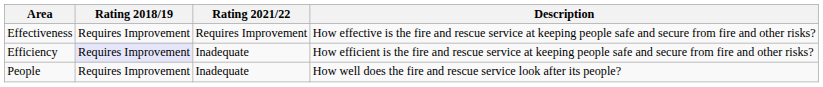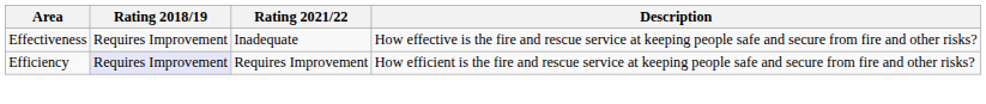Effectiveness | Rating 2021/22: Requires Improvement -> Inadequate
Efficiency | Rating 2021/22: Inadequate -> Requires Improvement
- row: People | Requires Improvement | Inadequate | How well does the fire and rescue service look after its people?
